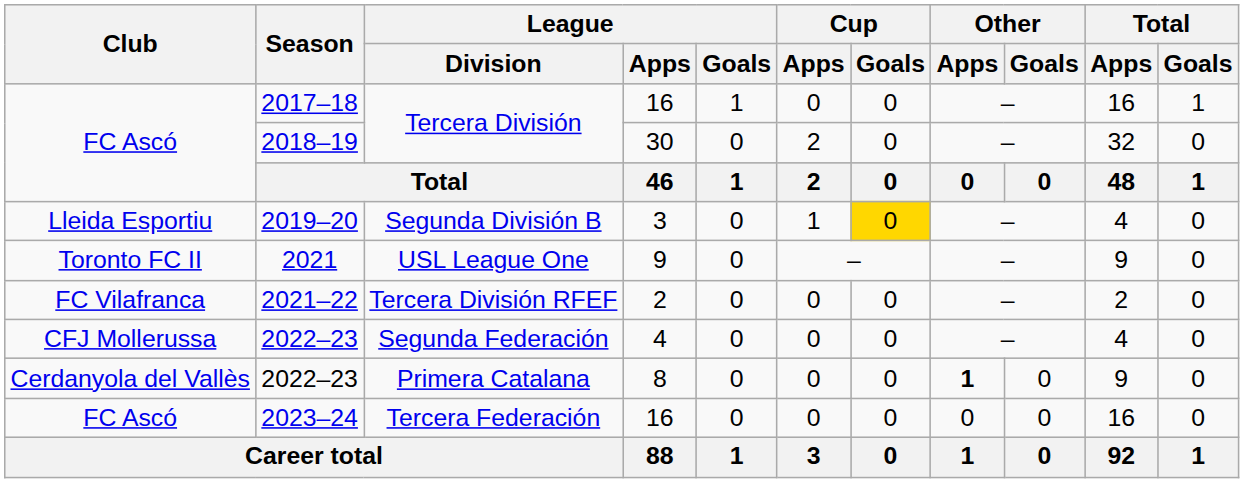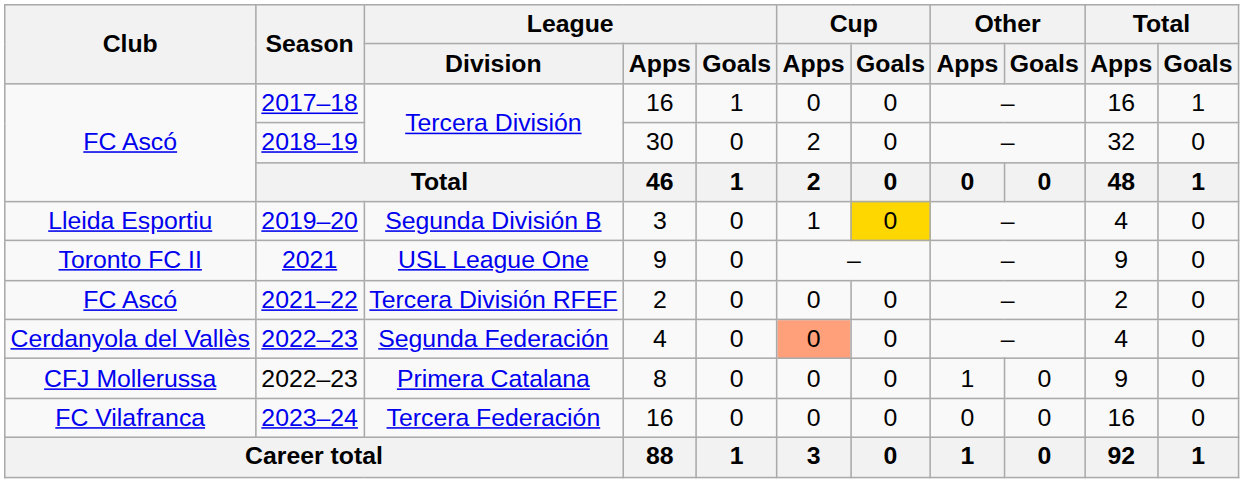2021–22 | Club: FC Vilafranca -> FC Ascó
2022–23 / Segunda Federación | Club: CFJ Mollerussa -> Cerdanyola del Vallès
2022–23 / Segunda Federación | Cup / Apps: no background -> lightsalmon background
2022–23 / Primera Catalana | Club: Cerdanyola del Vallès -> CFJ Mollerussa
2022–23 / Primera Catalana | Other / Apps: bold -> normal
2023–24 | Club: FC Ascó -> FC Vilafranca
